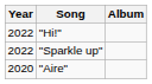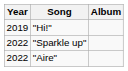"Hi!" | Year: 2022 -> 2019
"Aire" | Year: 2020 -> 2022
